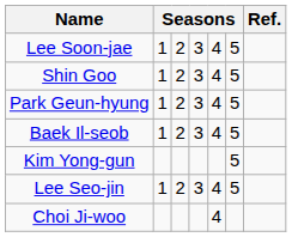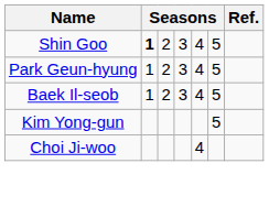- row: Lee Soon-jae | 1 | 2 | 3 | 4 | 5
Shin Goo | column 2: normal -> bold
- row: Lee Seo-jin | 1 | 2 | 3 | 4 | 5
